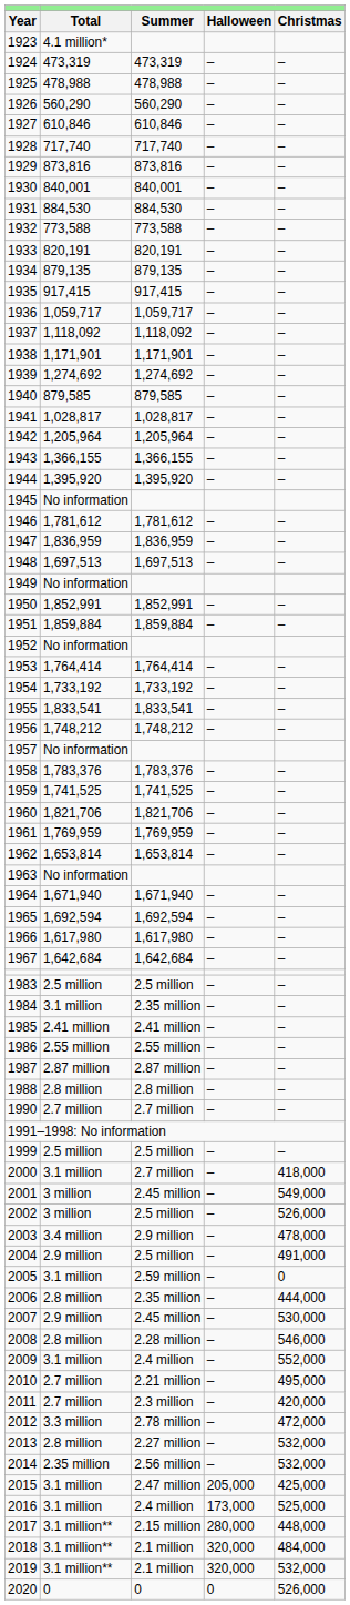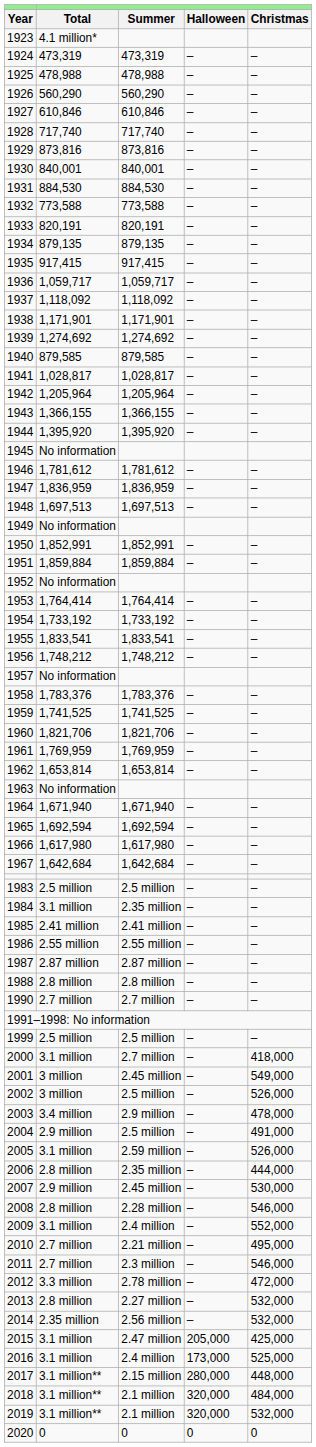2005 | column 5: 0 -> 526,000
2011 | column 5: 420,000 -> 546,000
2020 | column 5: 526,000 -> 0
